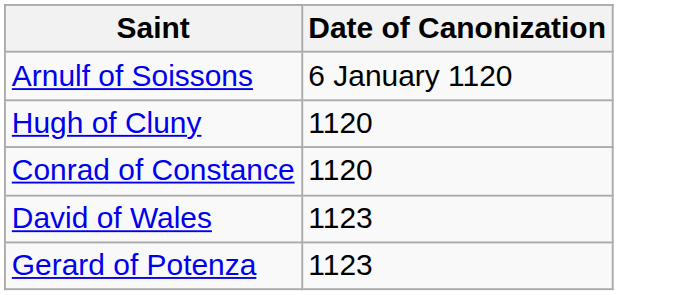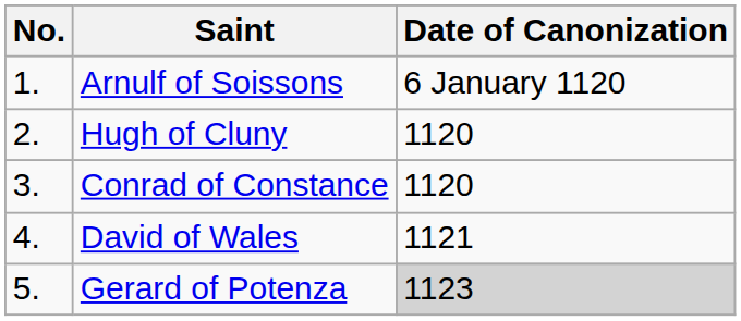+ column: No. | 1. | 2. | 3. | 4. | 5.
David of Wales | Date of Canonization: 1123 -> 1121
Gerard of Potenza | Date of Canonization: no background -> lightgrey background
